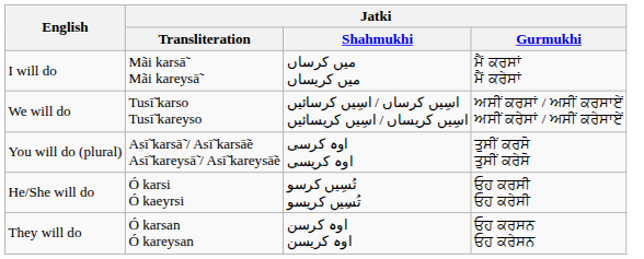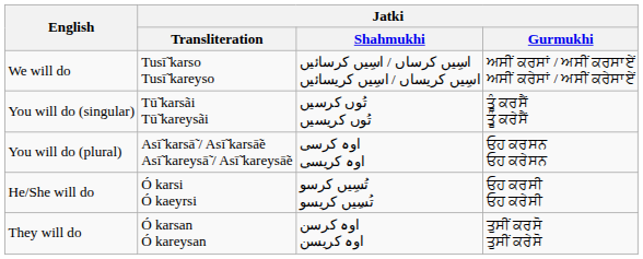- row: I will do | Mãi karsā̃ Mãi kareysā̃ | میں کرساں میں کریساں | ਮੈਂ ਕਰਸਾਂ ਮੈਂ ਕਰੇਸਾਂ
+ row: You will do (singular) | Tū̃ karsãi Tū̃ kareysãi | تُوں کرسیں تُوں کریسیں | ਤੂੰ ਕਰਸੈਂ ਤੂੰ ਕਰੇਸੈਂ
You will do (plural) | Jatki / Gurmukhi: ਤੁਸੀਂ ਕਰਸੋ ਤੁਸੀਂ ਕਰੇਸੋ -> ਓਹ ਕਰਸਨ ਓਹ ਕਰੇਸਨ
They will do | Jatki / Gurmukhi: ਓਹ ਕਰਸਨ ਓਹ ਕਰੇਸਨ -> ਤੁਸੀਂ ਕਰਸੋ ਤੁਸੀਂ ਕਰੇਸੋ
